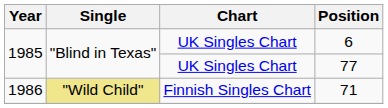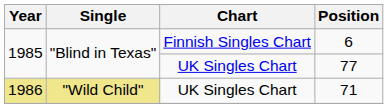6 | Chart: UK Singles Chart -> Finnish Singles Chart
71 | Year: no background -> khaki background
71 | Chart: Finnish Singles Chart -> UK Singles Chart
